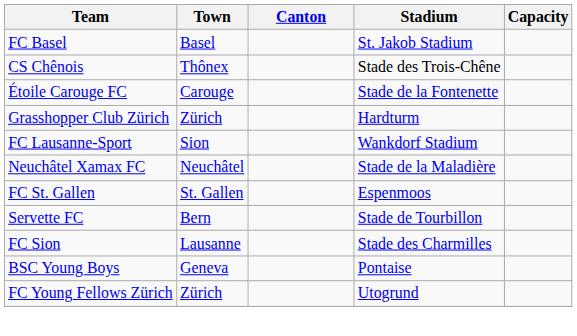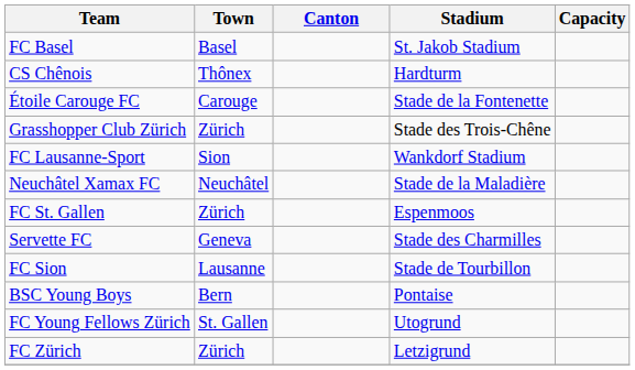CS Chênois | Stadium: Stade des Trois-Chêne -> Hardturm
Grasshopper Club Zürich | Stadium: Hardturm -> Stade des Trois-Chêne
FC St. Gallen | Town: St. Gallen -> Zürich
Servette FC | Town: Bern -> Geneva
Servette FC | Stadium: Stade de Tourbillon -> Stade des Charmilles
FC Sion | Stadium: Stade des Charmilles -> Stade de Tourbillon
BSC Young Boys | Town: Geneva -> Bern
FC Young Fellows Zürich | Town: Zürich -> St. Gallen
+ row: FC Zürich | Zürich | Letzigrund
